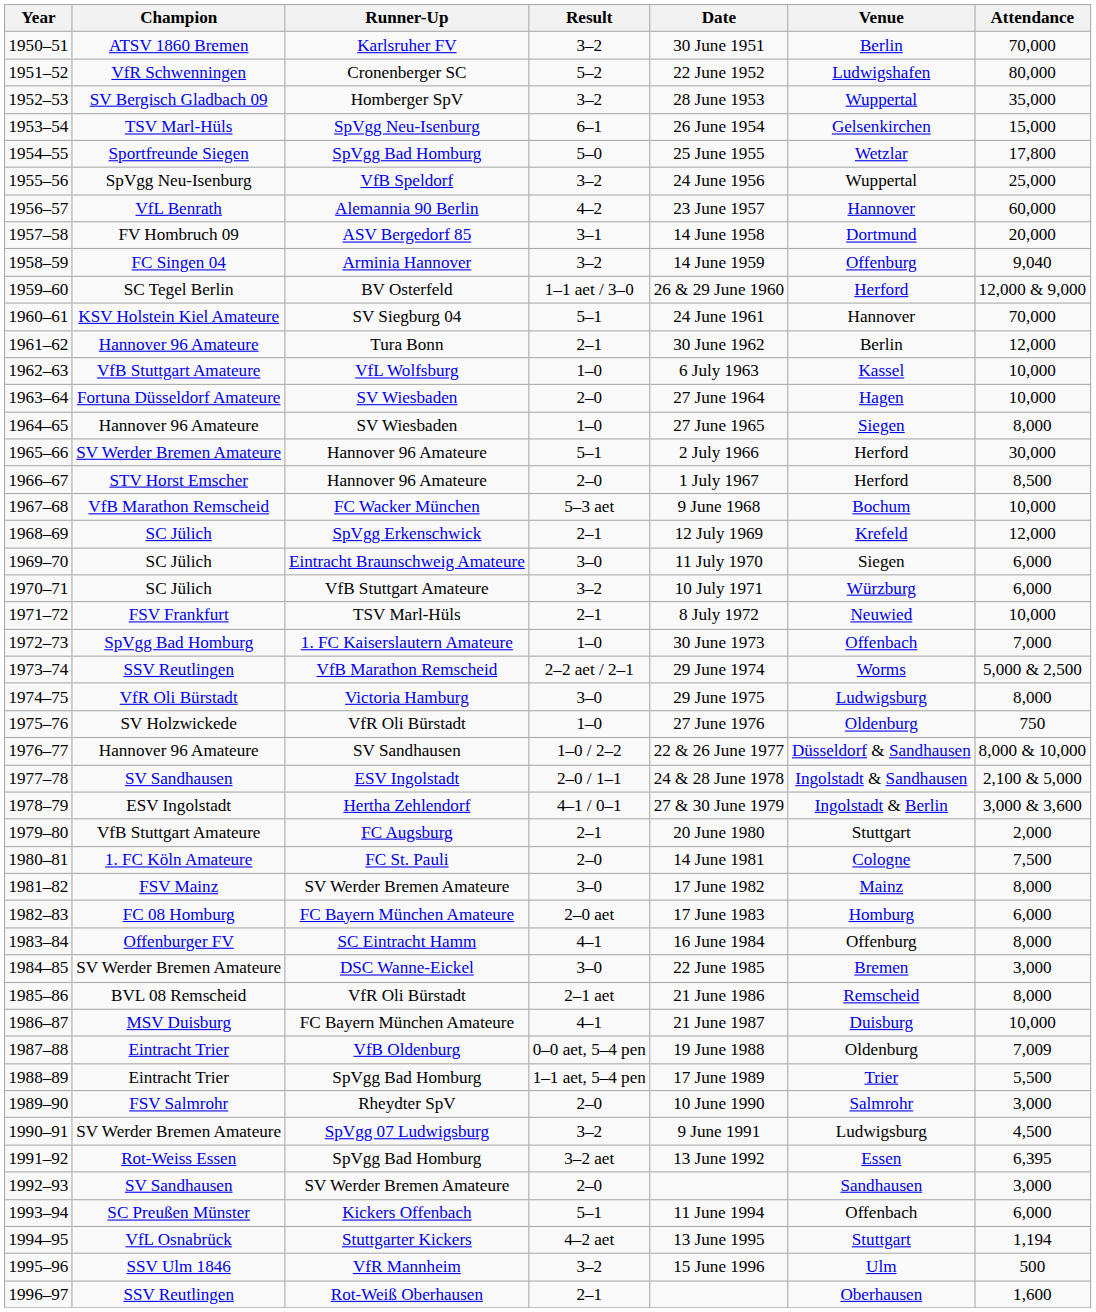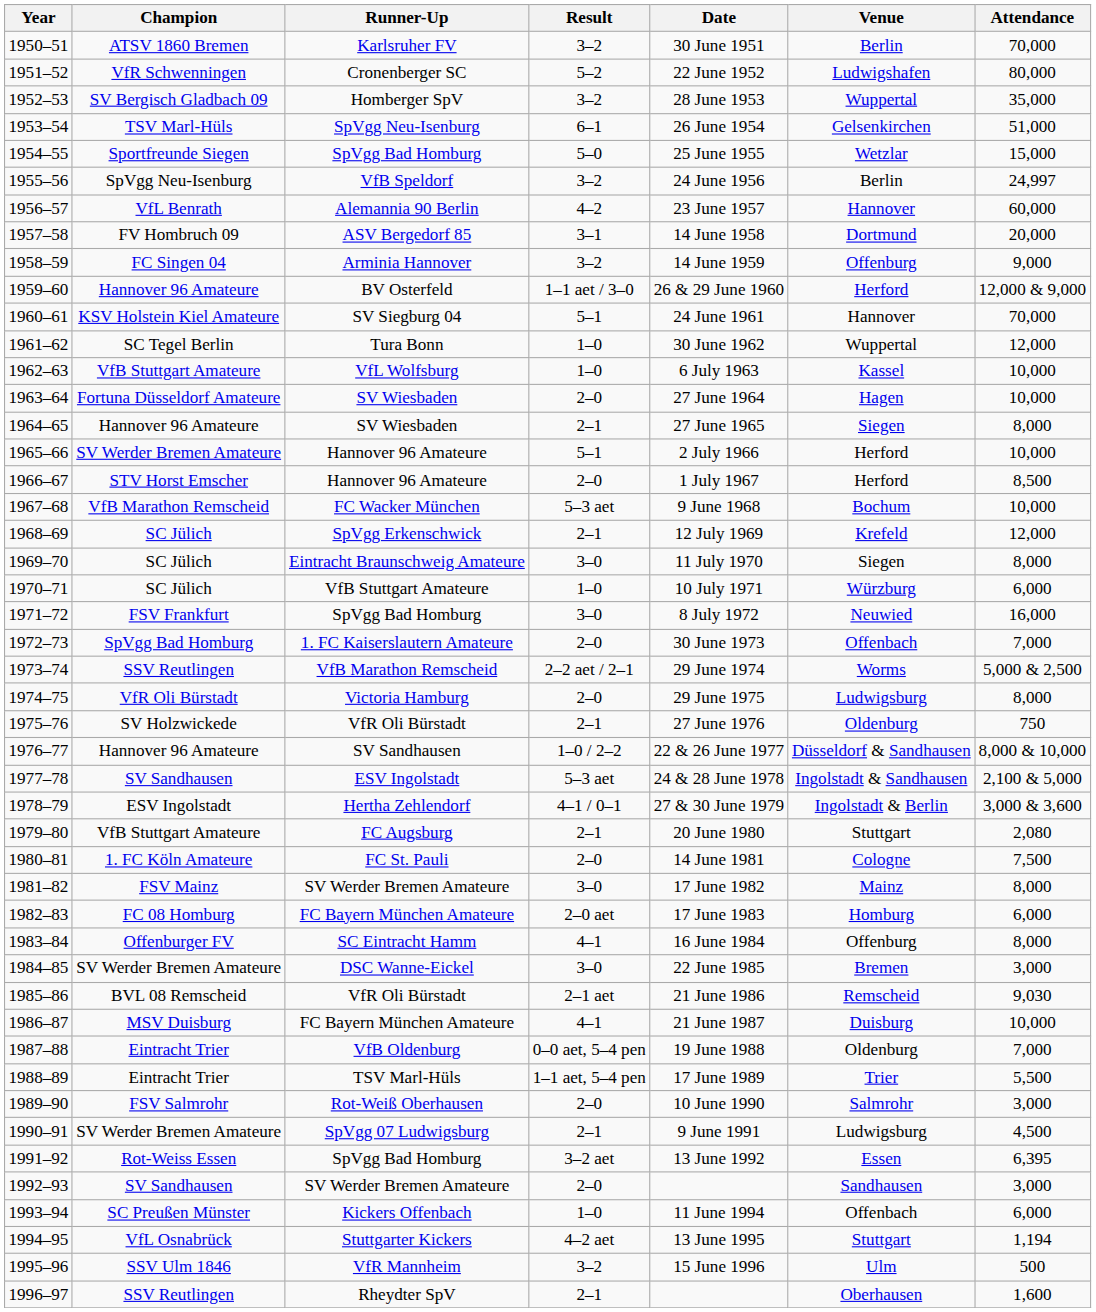1953–54 | Attendance: 15,000 -> 51,000
1954–55 | Attendance: 17,800 -> 15,000
1955–56 | Venue: Wuppertal -> Berlin
1955–56 | Attendance: 25,000 -> 24,997
1958–59 | Attendance: 9,040 -> 9,000
1959–60 | Champion: SC Tegel Berlin -> Hannover 96 Amateure
1961–62 | Champion: Hannover 96 Amateure -> SC Tegel Berlin
1961–62 | Result: 2–1 -> 1–0
1961–62 | Venue: Berlin -> Wuppertal
1964–65 | Result: 1–0 -> 2–1
1965–66 | Attendance: 30,000 -> 10,000
1969–70 | Attendance: 6,000 -> 8,000
1970–71 | Result: 3–2 -> 1–0
1971–72 | Runner-Up: TSV Marl-Hüls -> SpVgg Bad Homburg
1971–72 | Result: 2–1 -> 3–0
1971–72 | Attendance: 10,000 -> 16,000
1972–73 | Result: 1–0 -> 2–0
1974–75 | Result: 3–0 -> 2–0
1975–76 | Result: 1–0 -> 2–1
1977–78 | Result: 2–0 / 1–1 -> 5–3 aet
1979–80 | Attendance: 2,000 -> 2,080
1985–86 | Attendance: 8,000 -> 9,030
1987–88 | Attendance: 7,009 -> 7,000
1988–89 | Runner-Up: SpVgg Bad Homburg -> TSV Marl-Hüls
1989–90 | Runner-Up: Rheydter SpV -> Rot-Weiß Oberhausen
1990–91 | Result: 3–2 -> 2–1
1993–94 | Result: 5–1 -> 1–0
1996–97 | Runner-Up: Rot-Weiß Oberhausen -> Rheydter SpV
